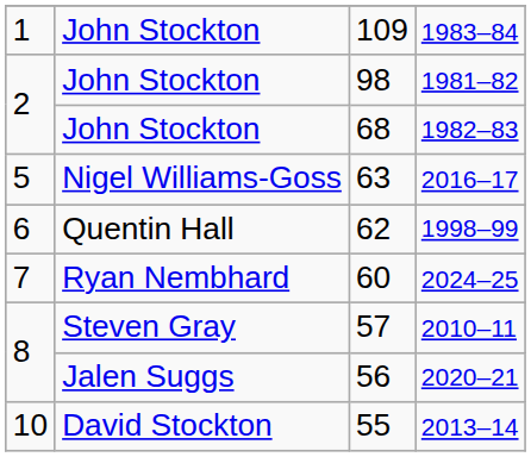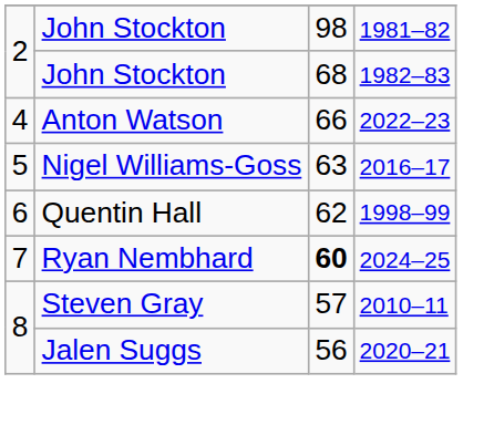- row: 1 | John Stockton | 109 | 1983–84
+ row: 4 | Anton Watson | 66 | 2022–23
2024–25 | column 3: normal -> bold
- row: 10 | David Stockton | 55 | 2013–14
